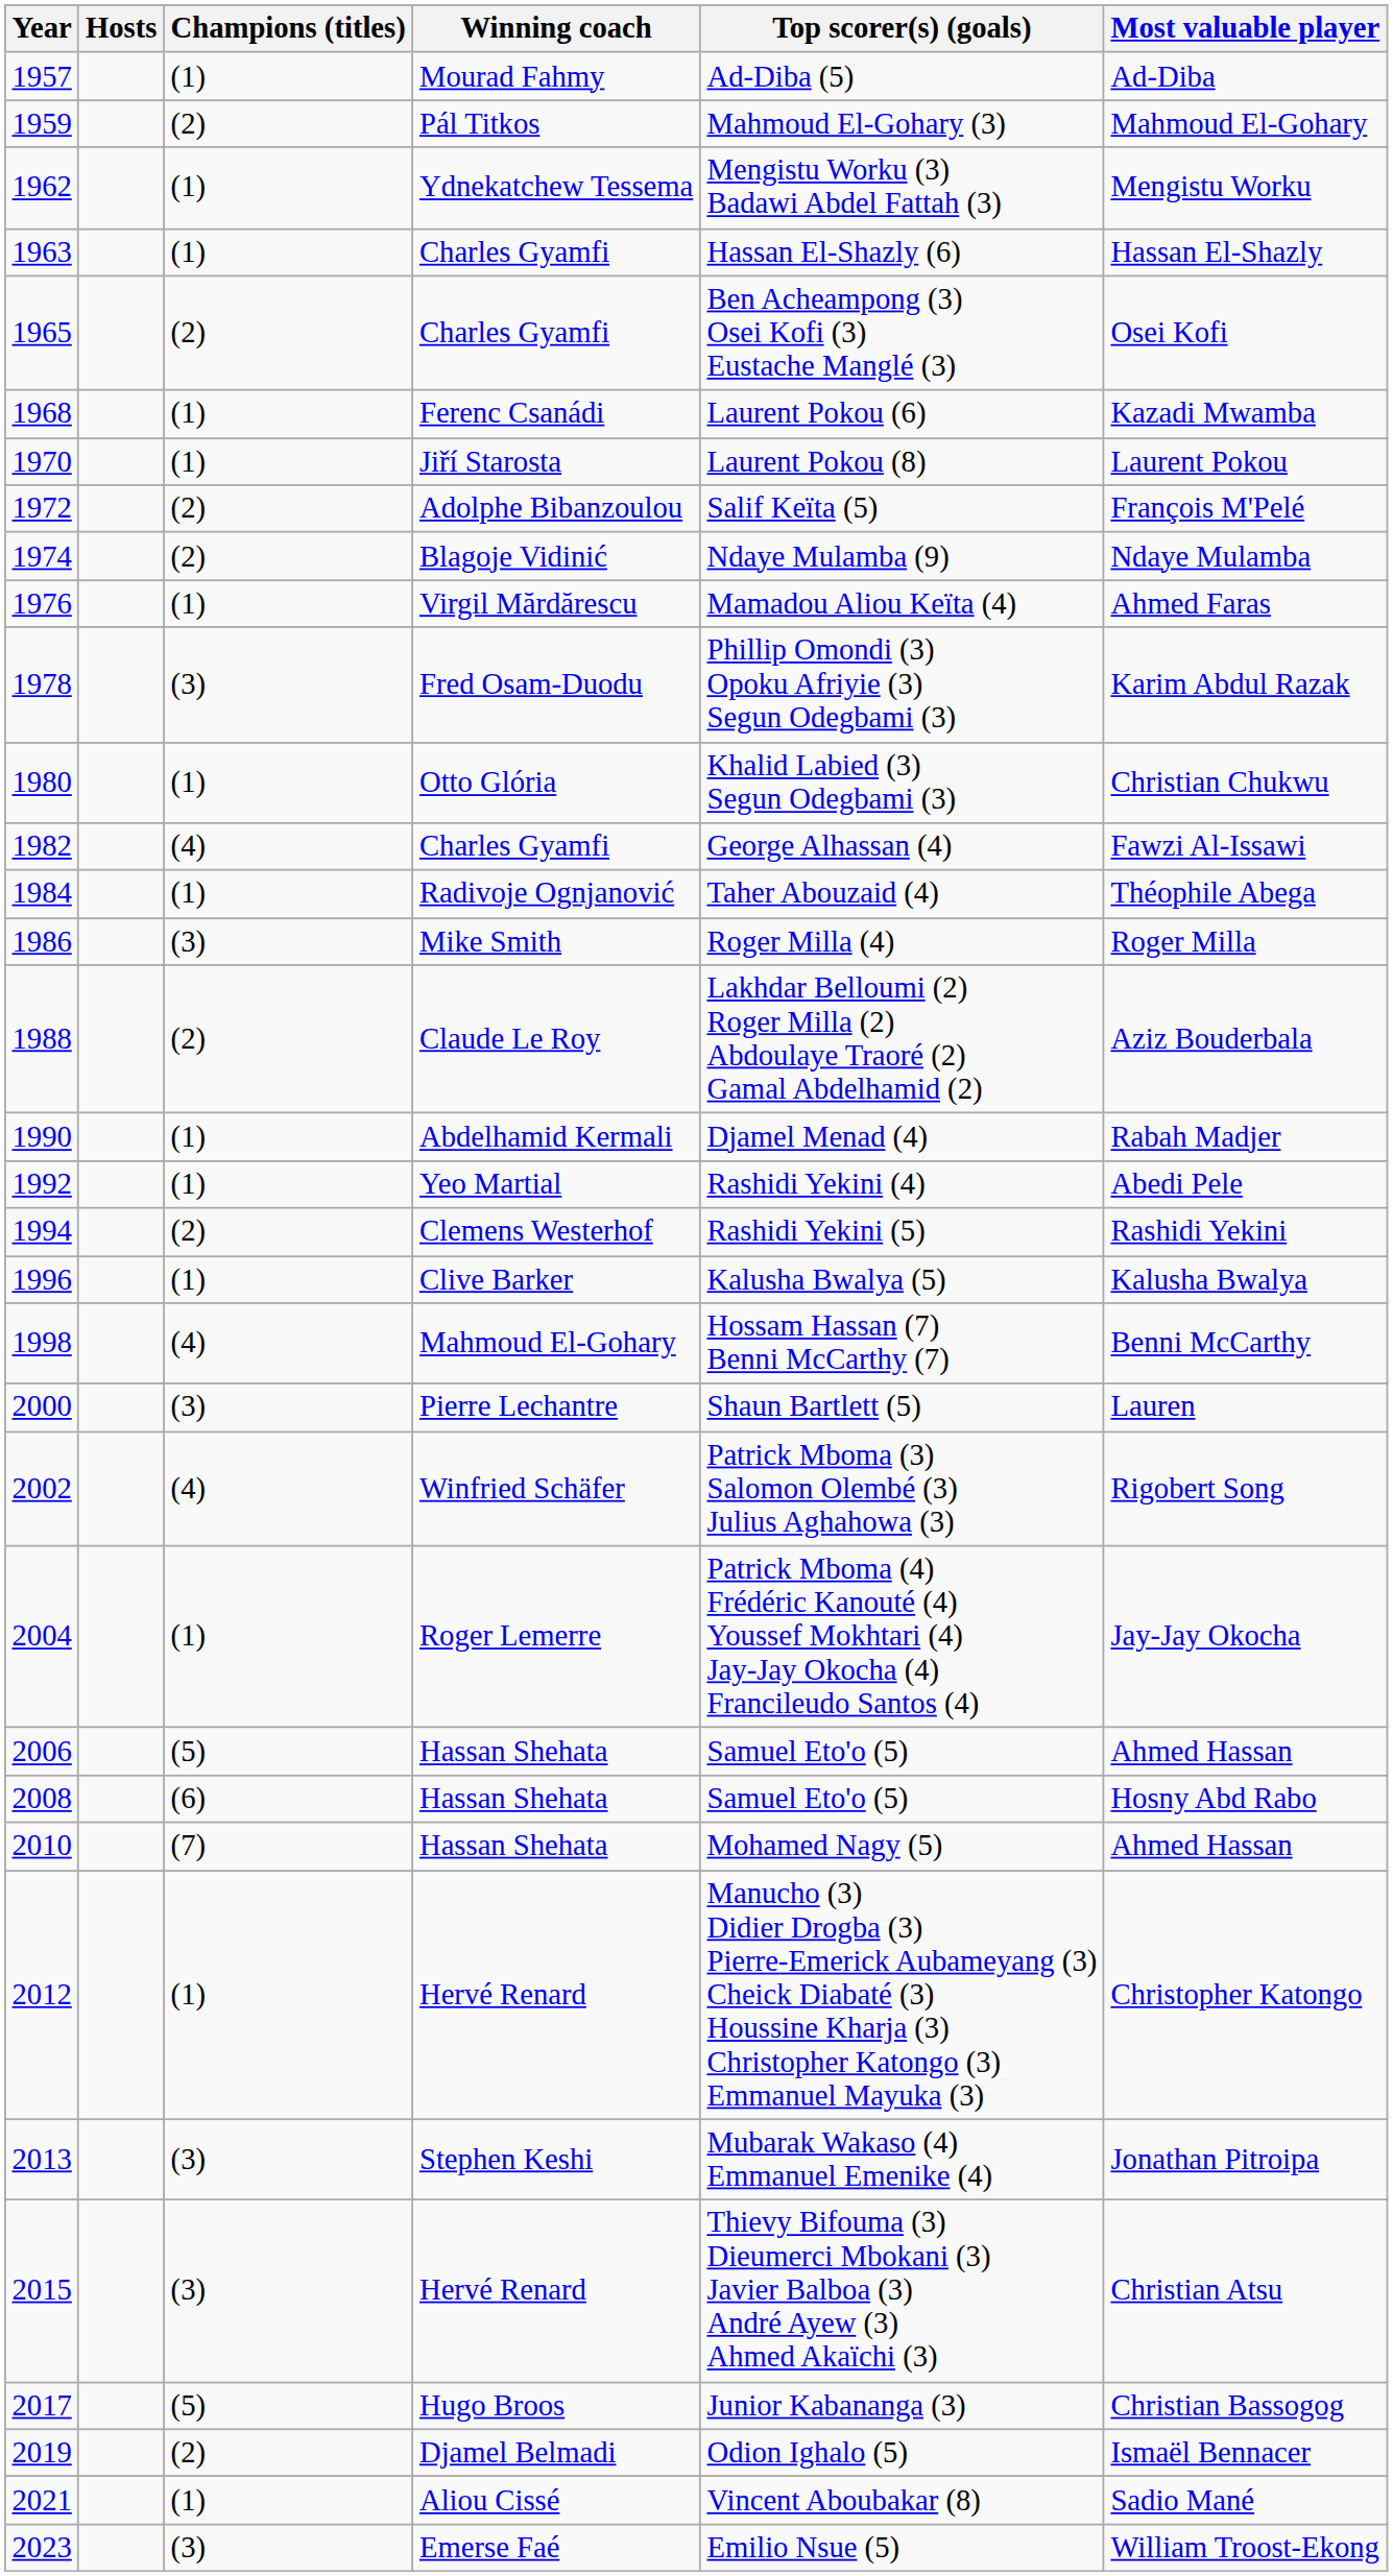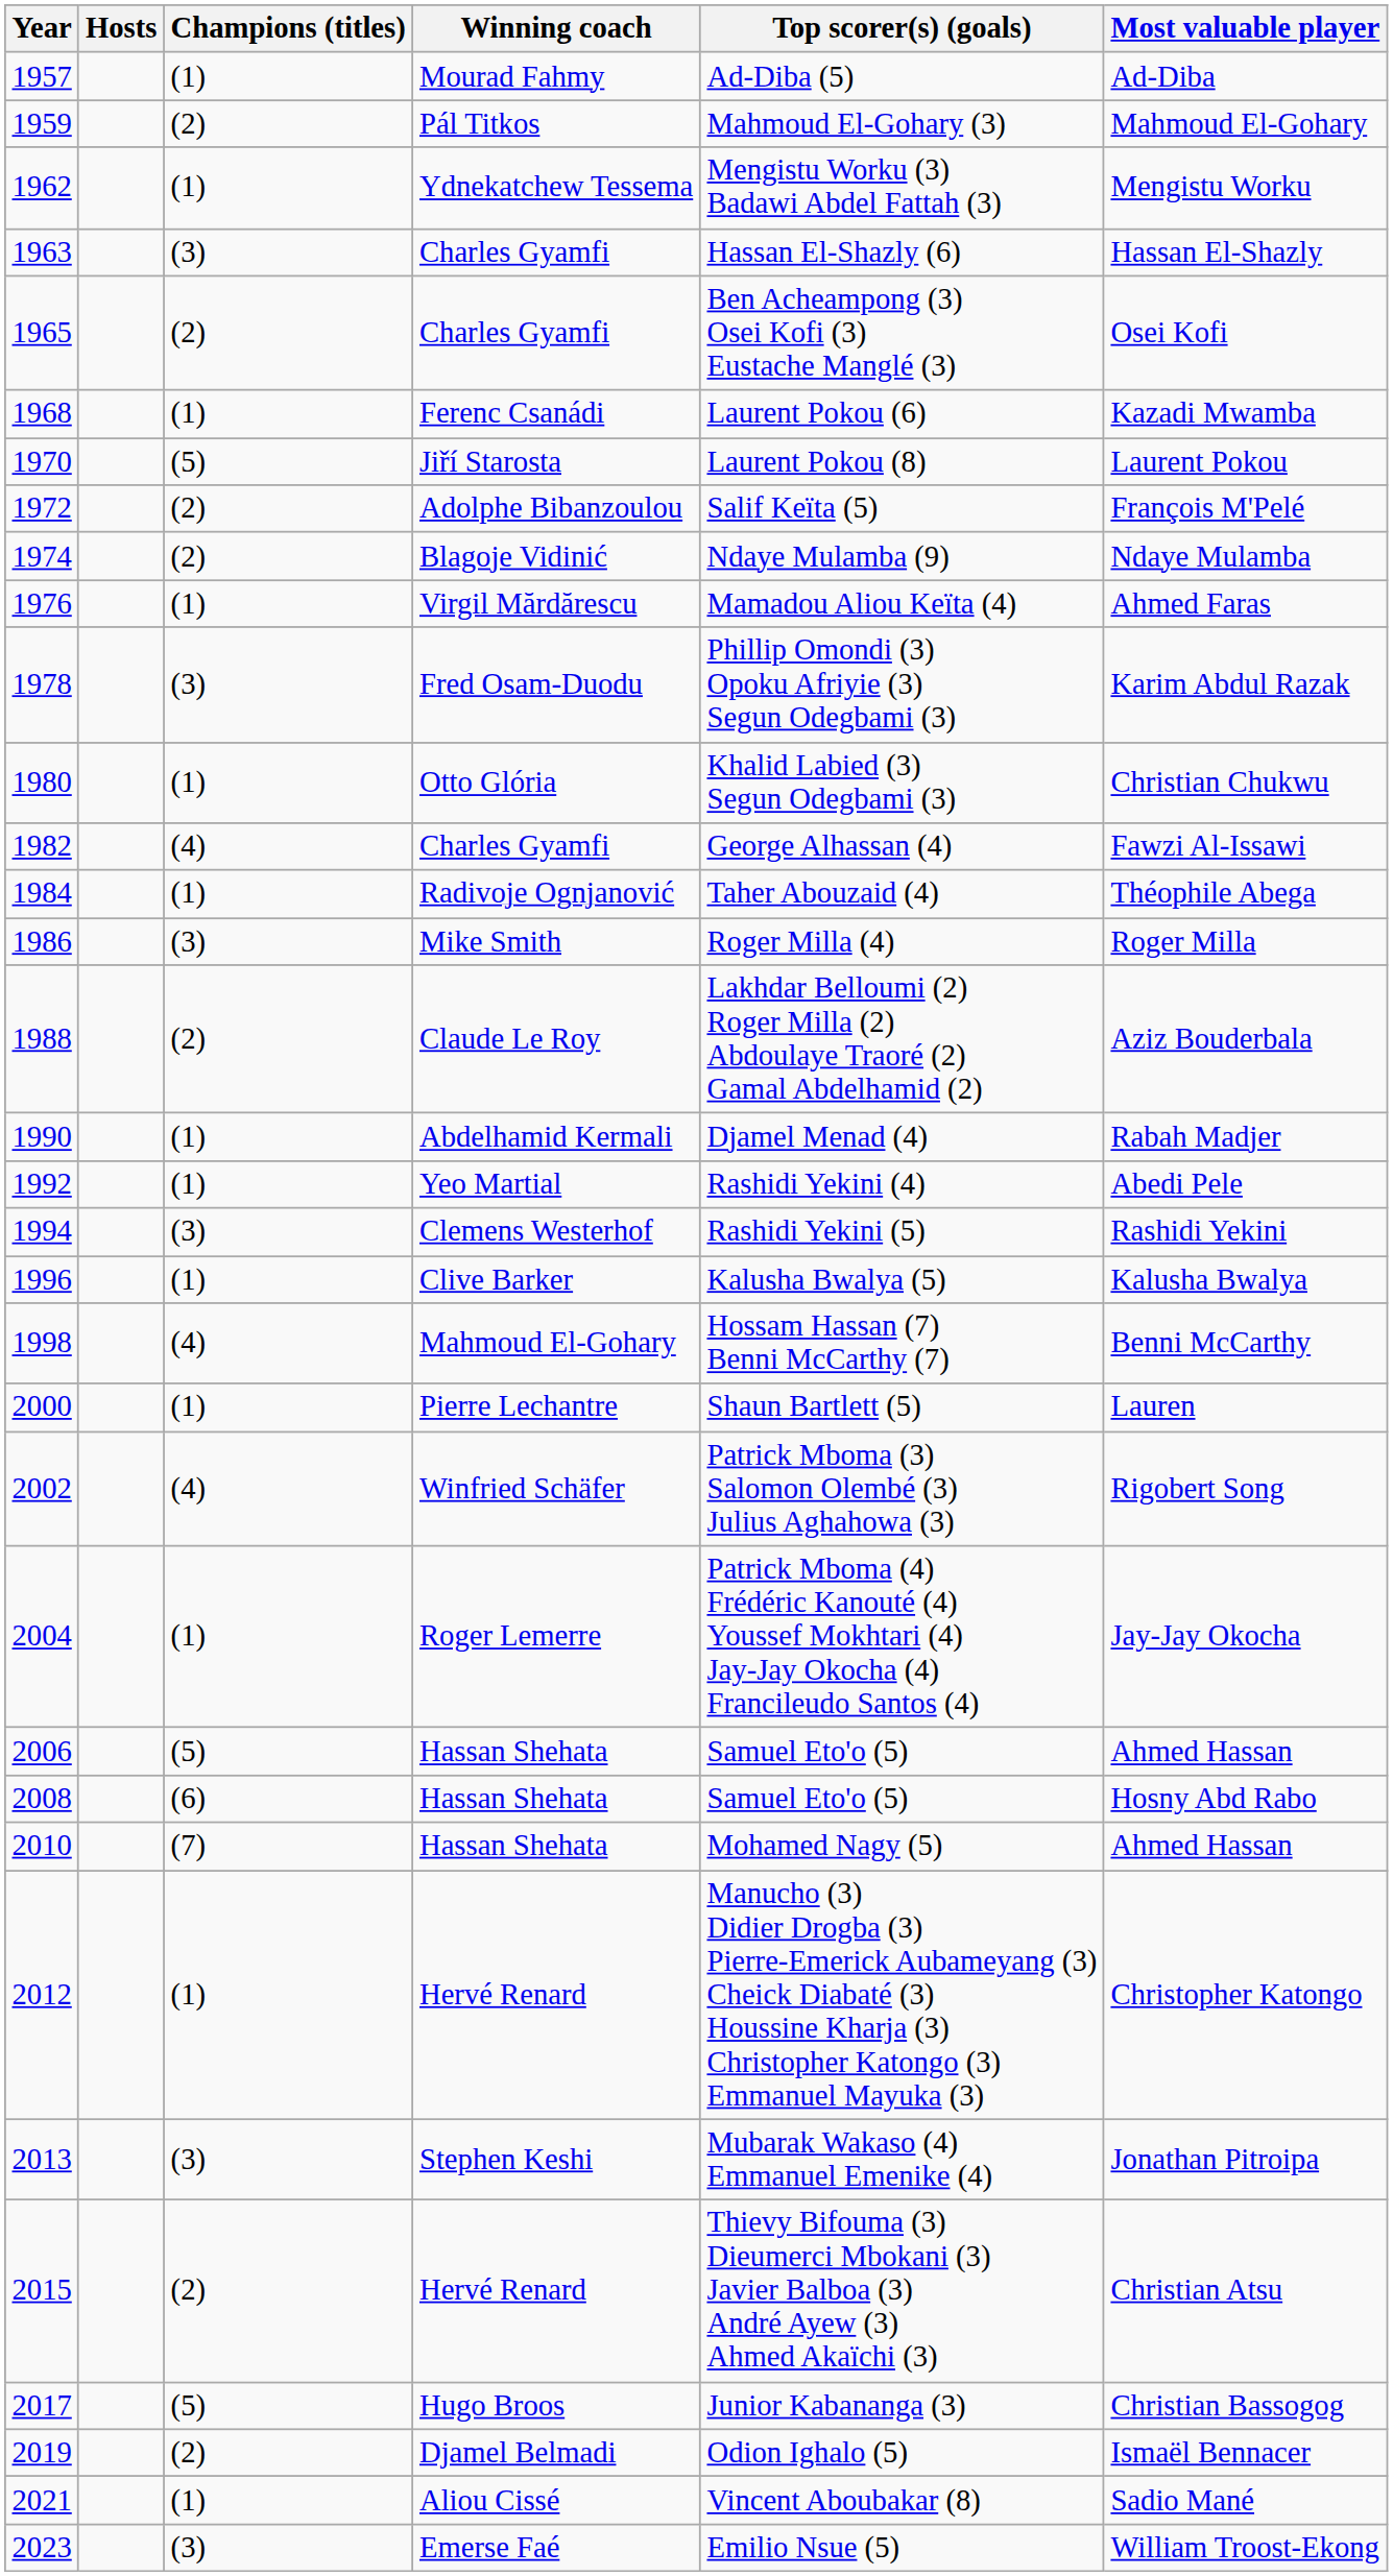1963 | Champions (titles): (1) -> (3)
1970 | Champions (titles): (1) -> (5)
1994 | Champions (titles): (2) -> (3)
2000 | Champions (titles): (3) -> (1)
2015 | Champions (titles): (3) -> (2)
